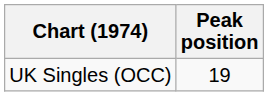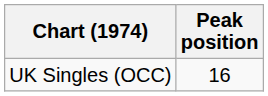UK Singles (OCC) | Peak position: 19 -> 16
